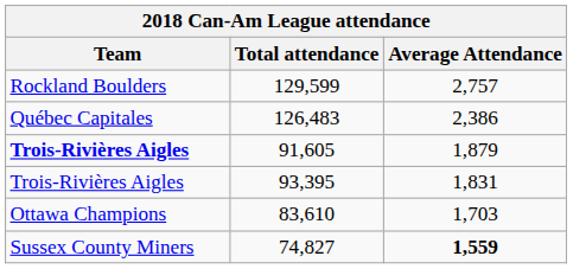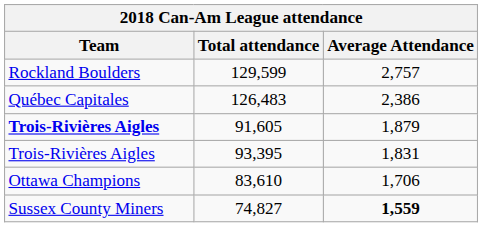83,610 | Average Attendance: 1,703 -> 1,706
